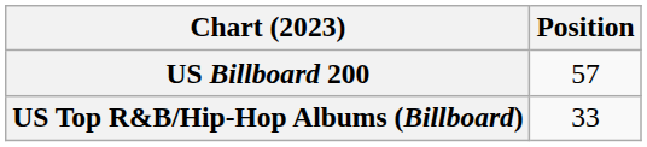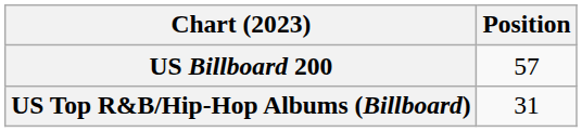US Top R&B/Hip-Hop Albums (Billboard) | Position: 33 -> 31
